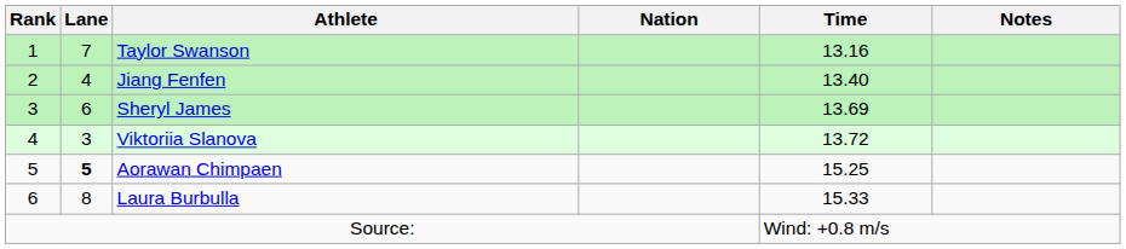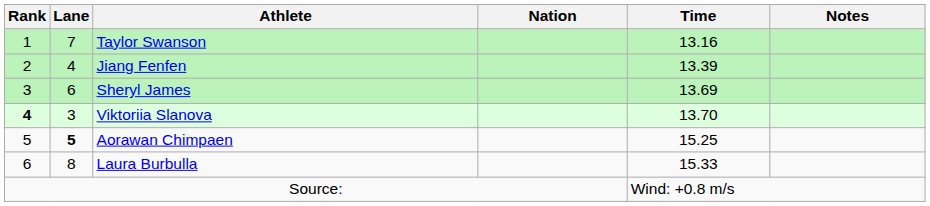Jiang Fenfen | Time: 13.40 -> 13.39
Viktoriia Slanova | Rank: normal -> bold
Viktoriia Slanova | Time: 13.72 -> 13.70
